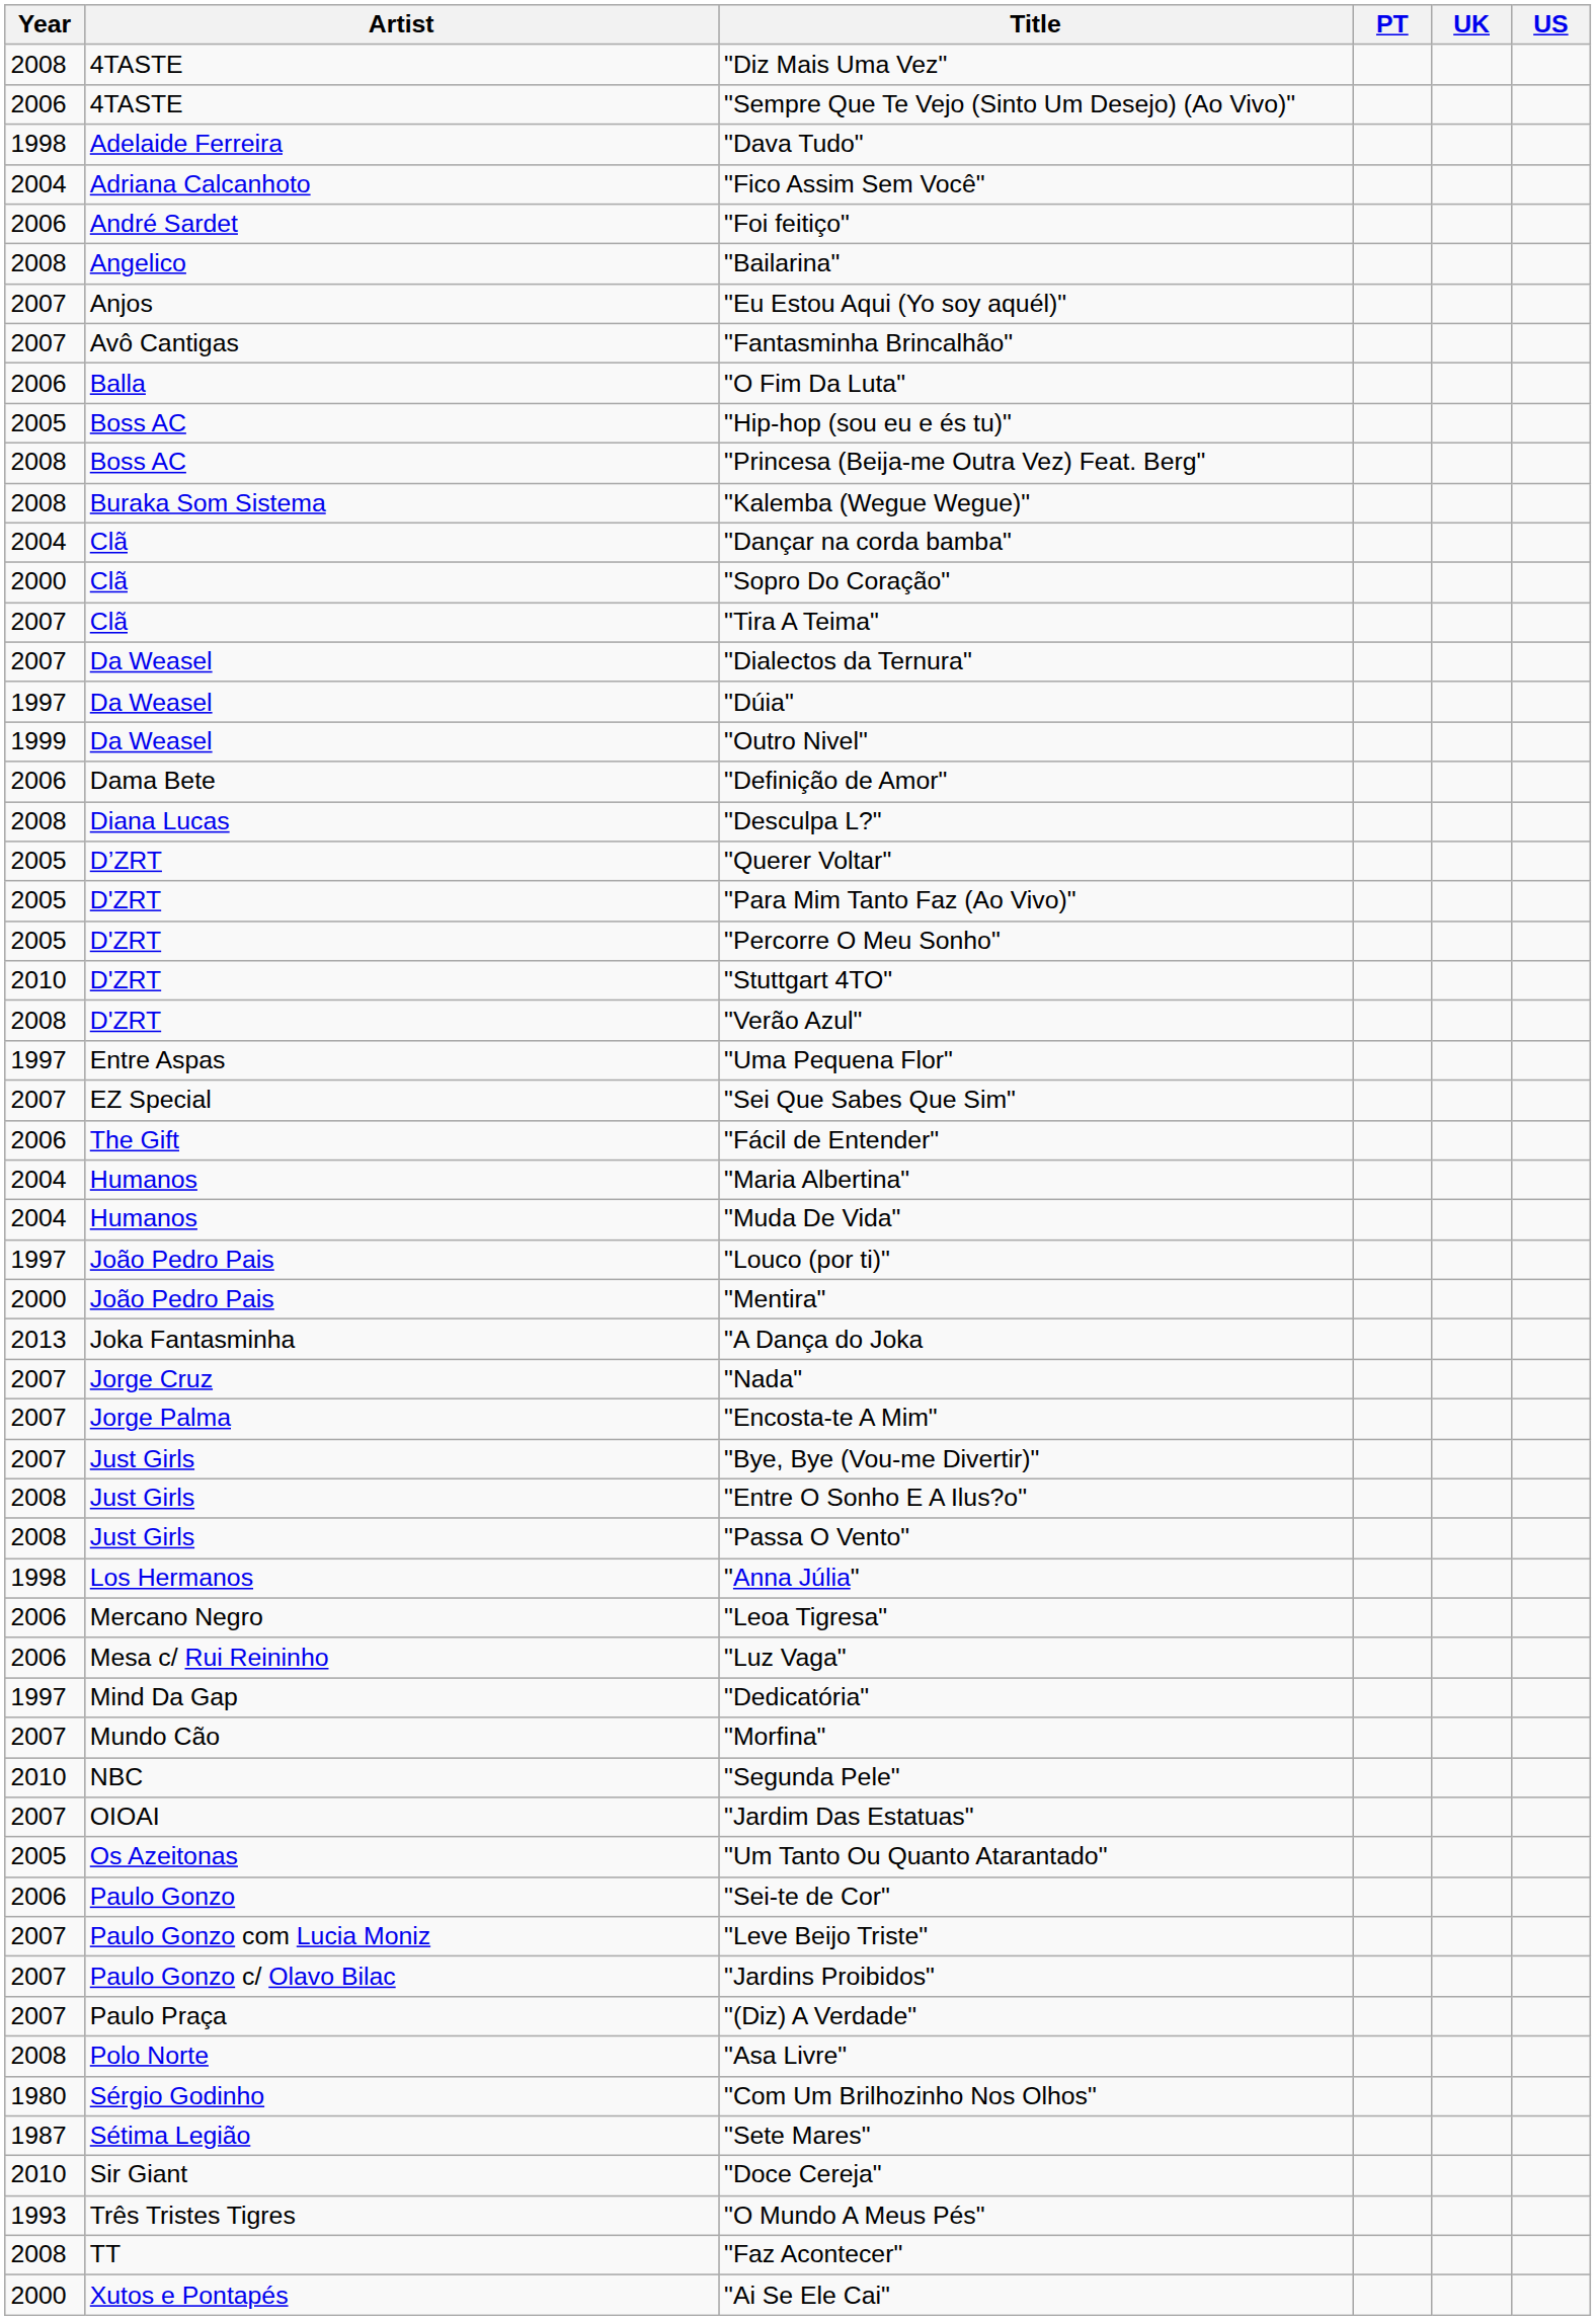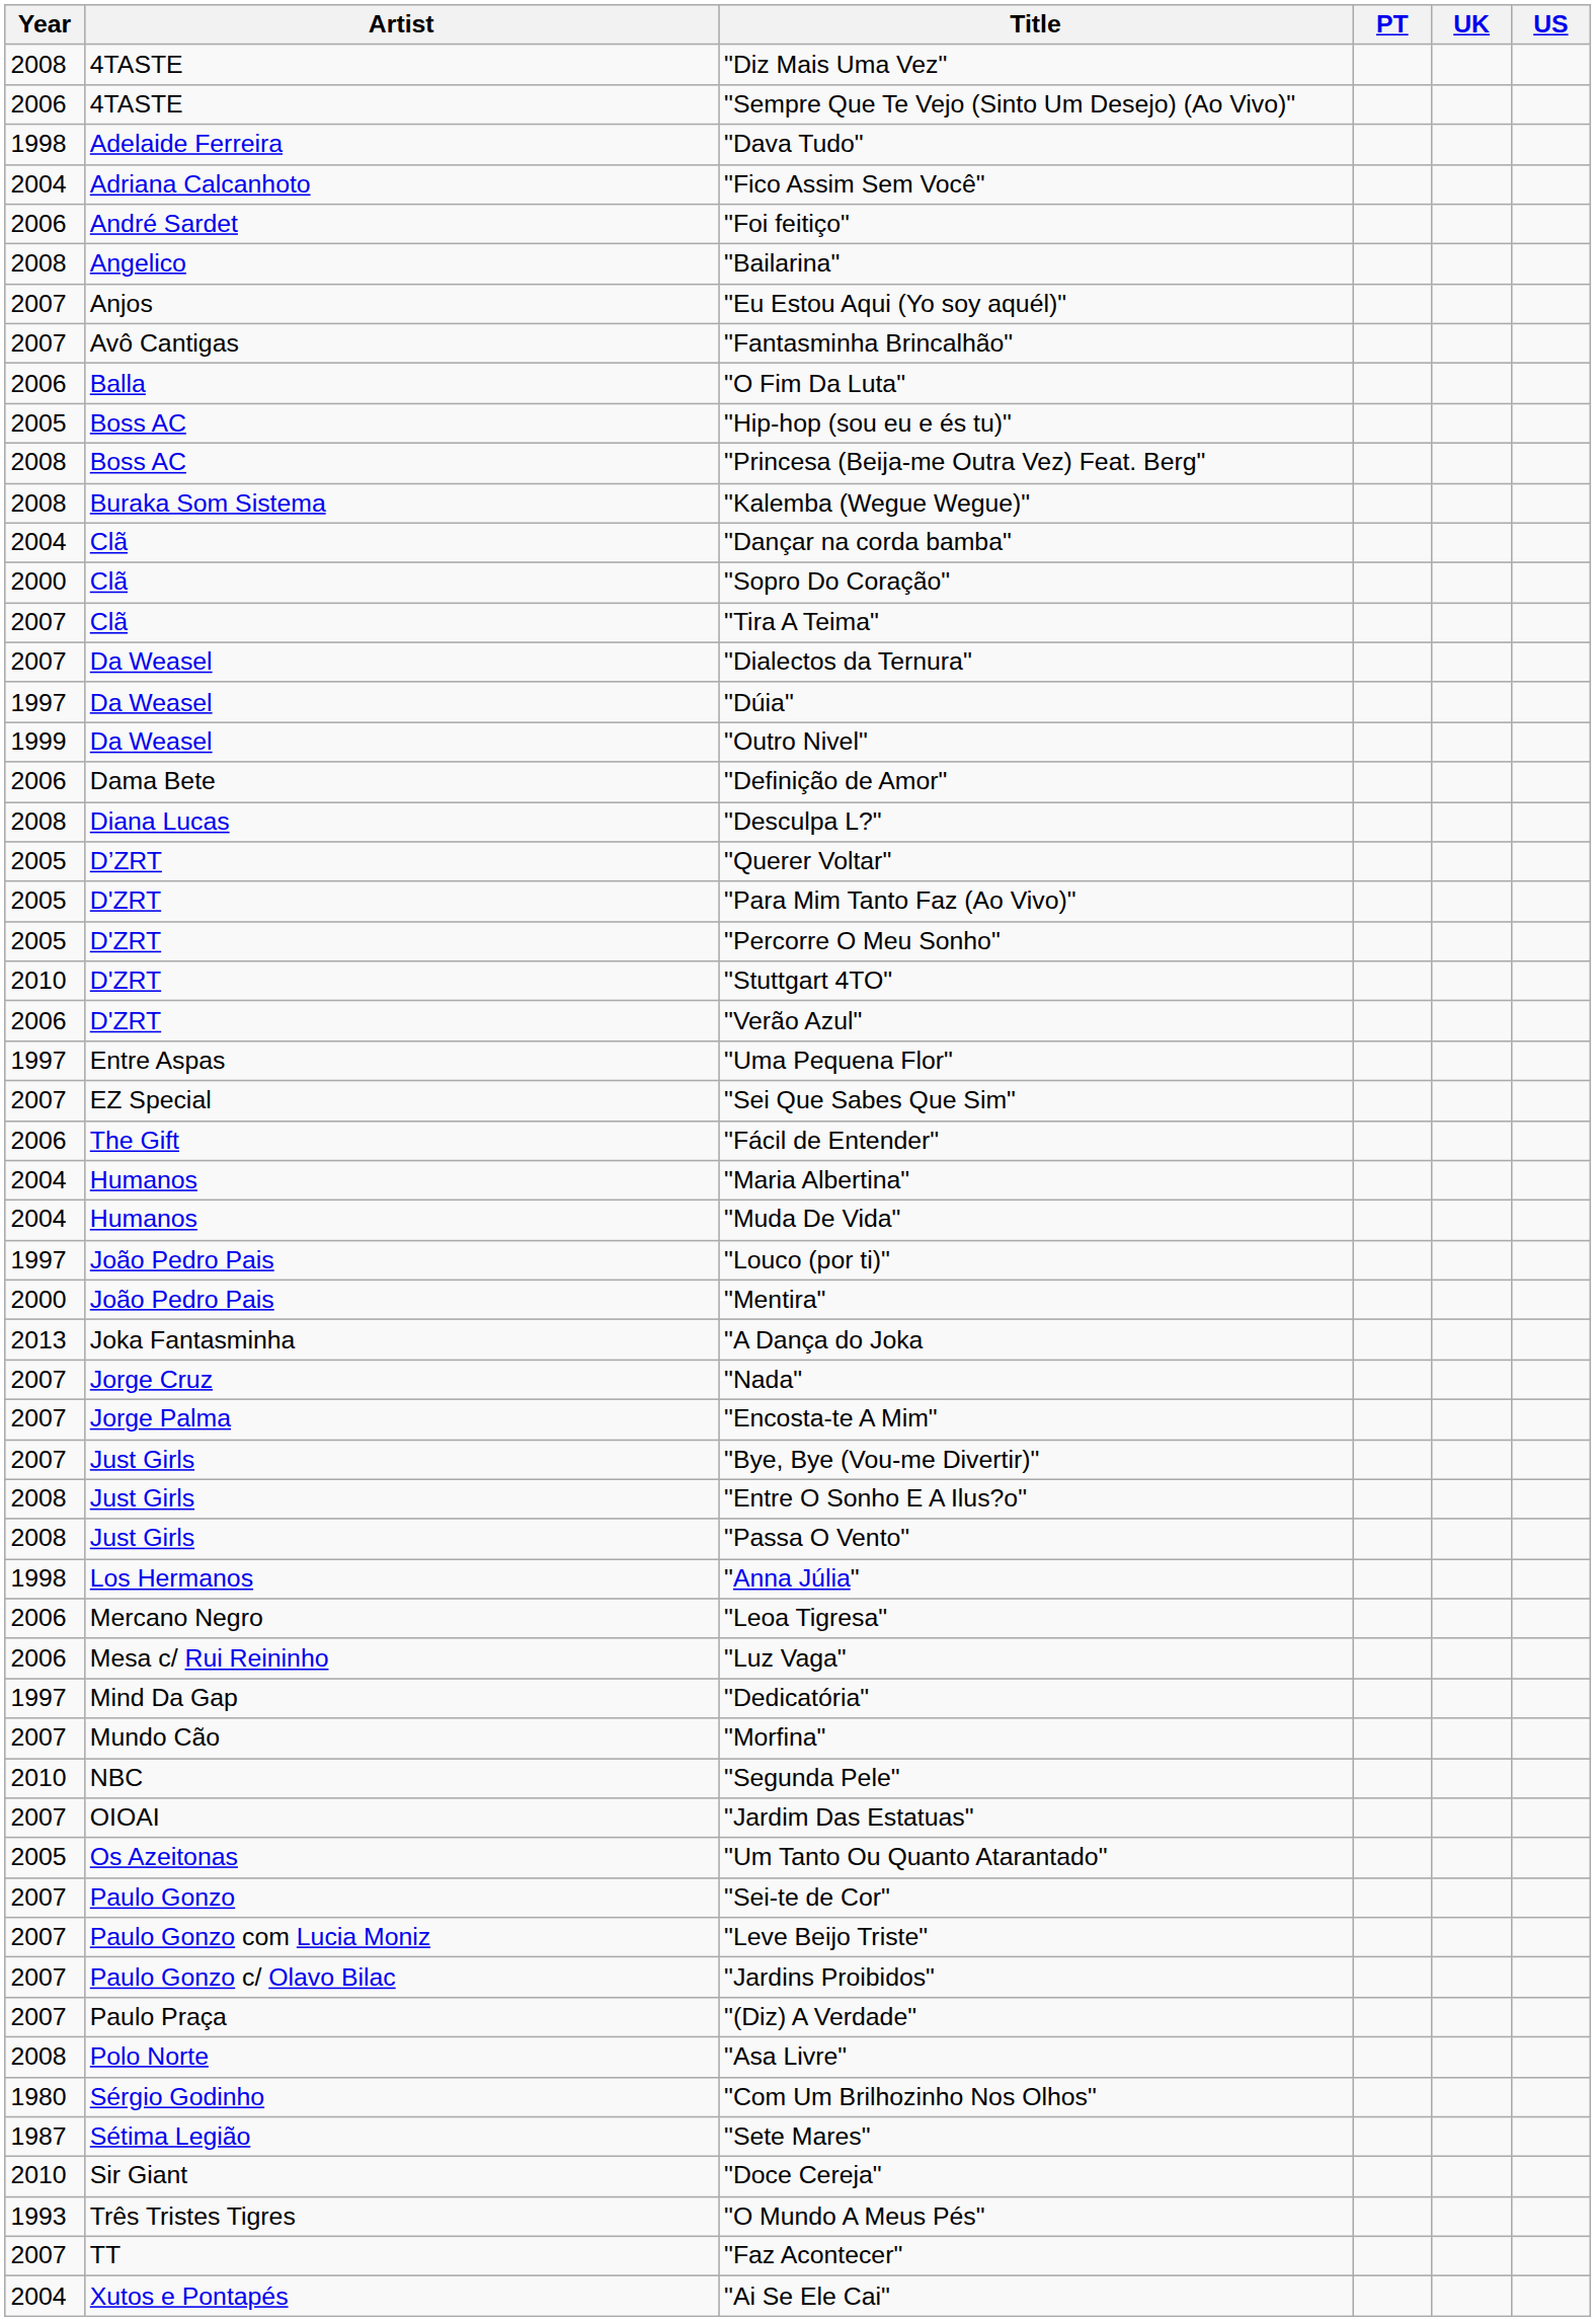"Verão Azul" | Year: 2008 -> 2006
"Sei-te de Cor" | Year: 2006 -> 2007
"Faz Acontecer" | Year: 2008 -> 2007
"Ai Se Ele Cai" | Year: 2000 -> 2004
